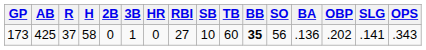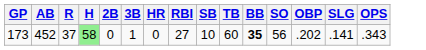- column: BA | .136
173 | AB: 425 -> 452
173 | H: no background -> lightgreen background
